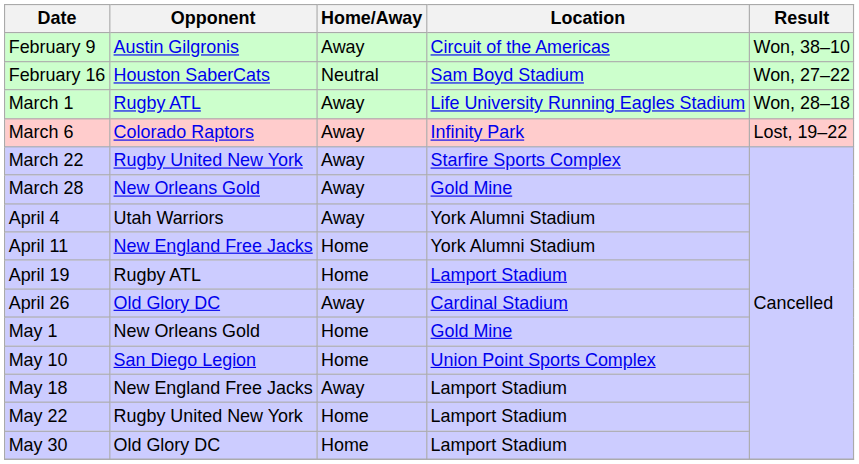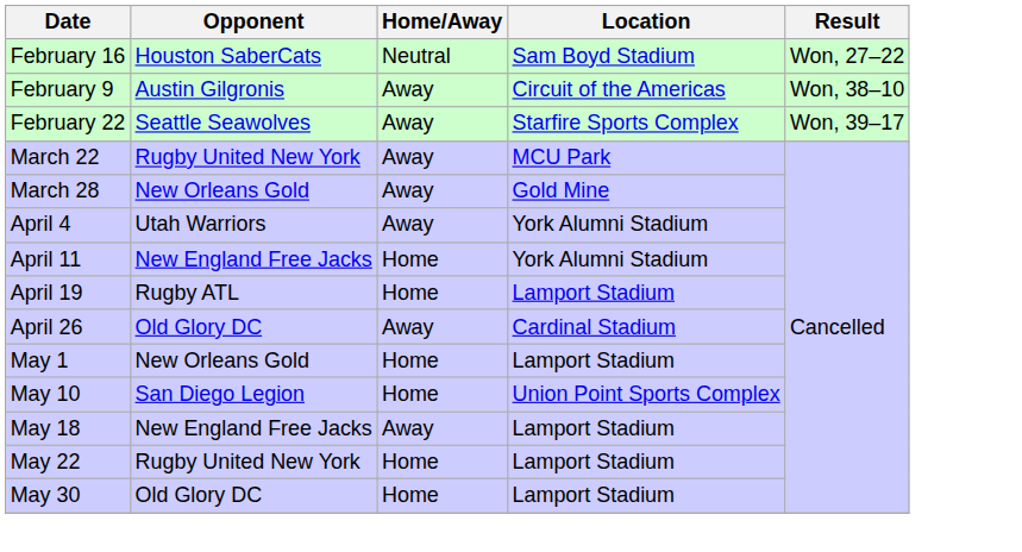rows swapped: February 9 <-> February 16
+ row: February 22 | Seattle Seawolves | Away | Starfire Sports Complex | Won, 39–17
- row: March 1 | Rugby ATL | Away | Life University Running Eagles Stadium | Won, 28–18
- row: March 6 | Colorado Raptors | Away | Infinity Park | Lost, 19–22
March 22 | Location: Starfire Sports Complex -> MCU Park
May 1 | Location: Gold Mine -> Lamport Stadium
